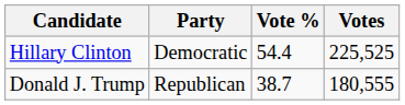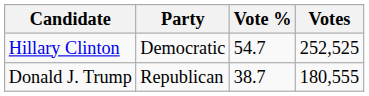Hillary Clinton | Vote %: 54.4 -> 54.7
Hillary Clinton | Votes: 225,525 -> 252,525
